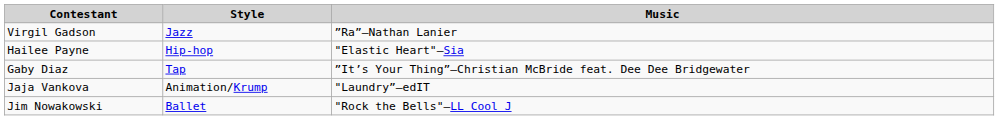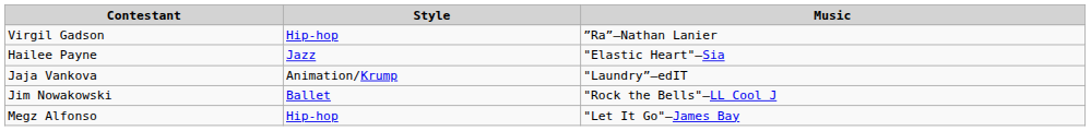Virgil Gadson | Style: Jazz -> Hip-hop
Hailee Payne | Style: Hip-hop -> Jazz
- row: Gaby Diaz | Tap | ”It’s Your Thing”—Christian McBride feat. Dee Dee Bridgewater
+ row: Megz Alfonso | Hip-hop | "Let It Go"—James Bay
